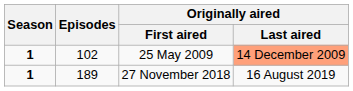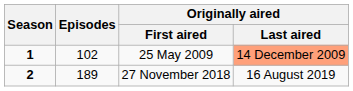27 November 2018 | Season: 1 -> 2
